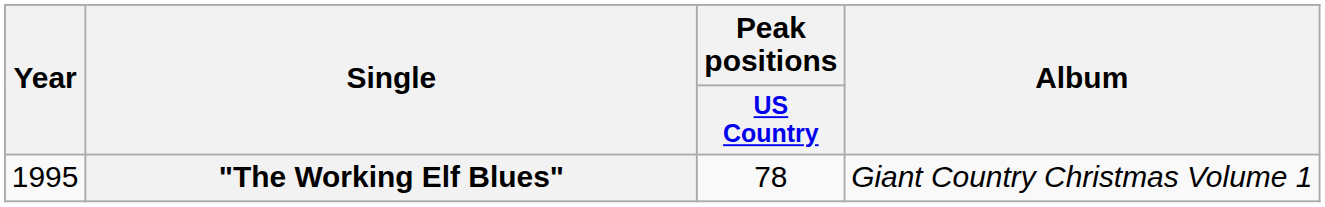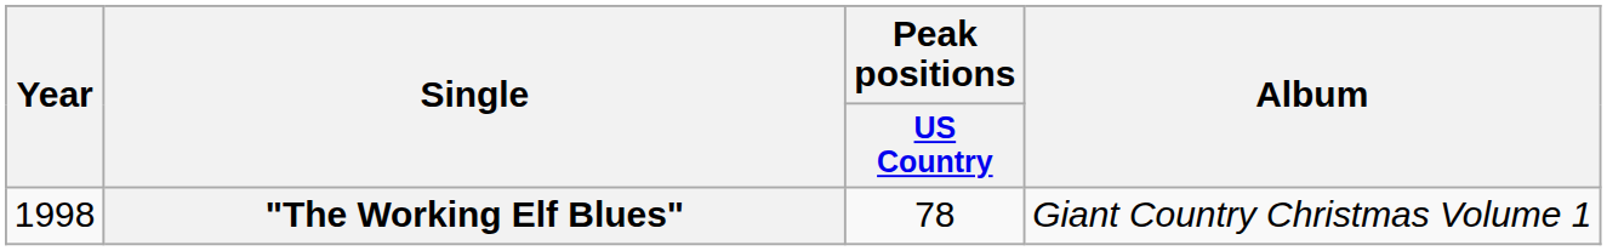"The Working Elf Blues" | Year: 1995 -> 1998
